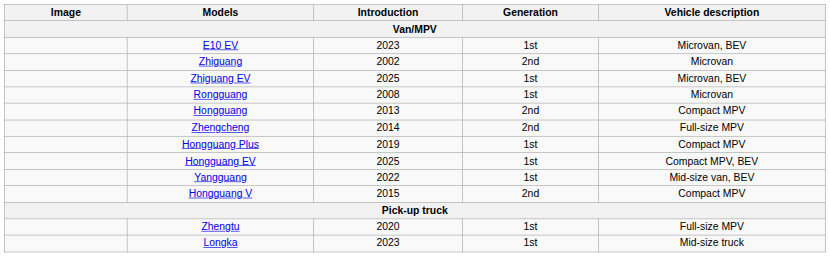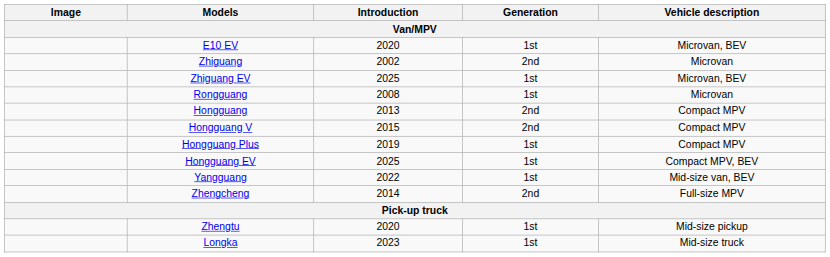E10 EV | Introduction: 2023 -> 2020
rows swapped: Hongguang V <-> Zhengcheng
Zhengtu | Vehicle description: Full-size MPV -> Mid-size pickup
